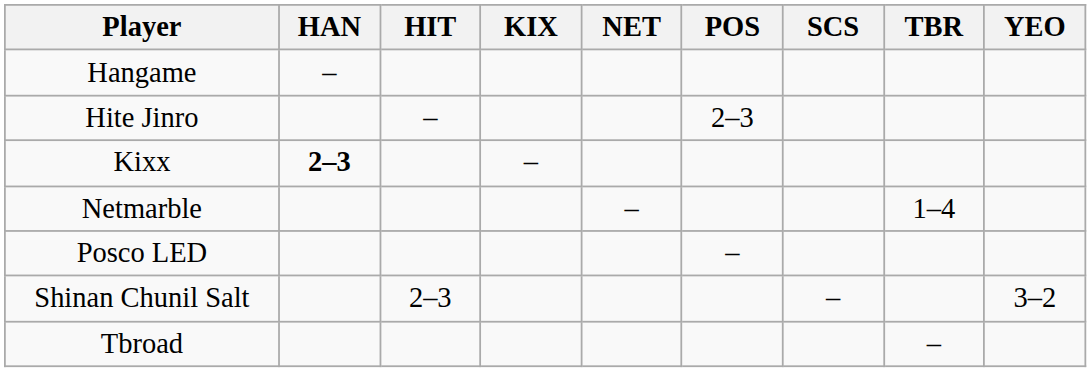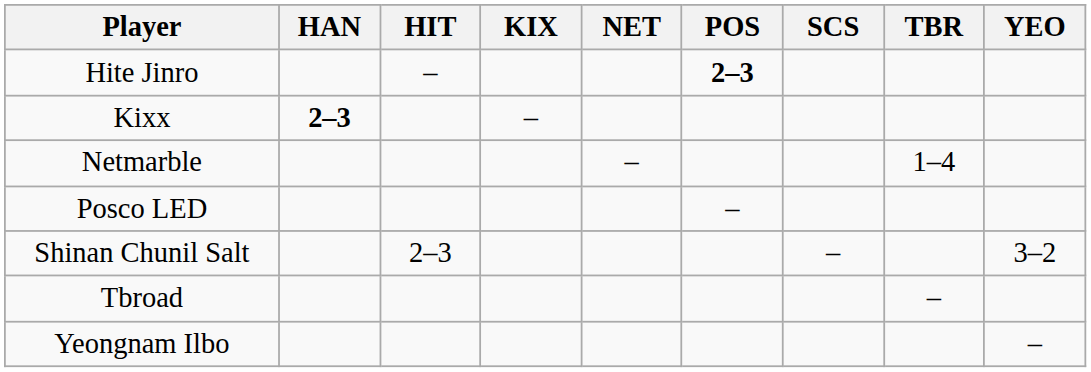- row: Hangame | –
Hite Jinro | POS: normal -> bold
+ row: Yeongnam Ilbo | –
